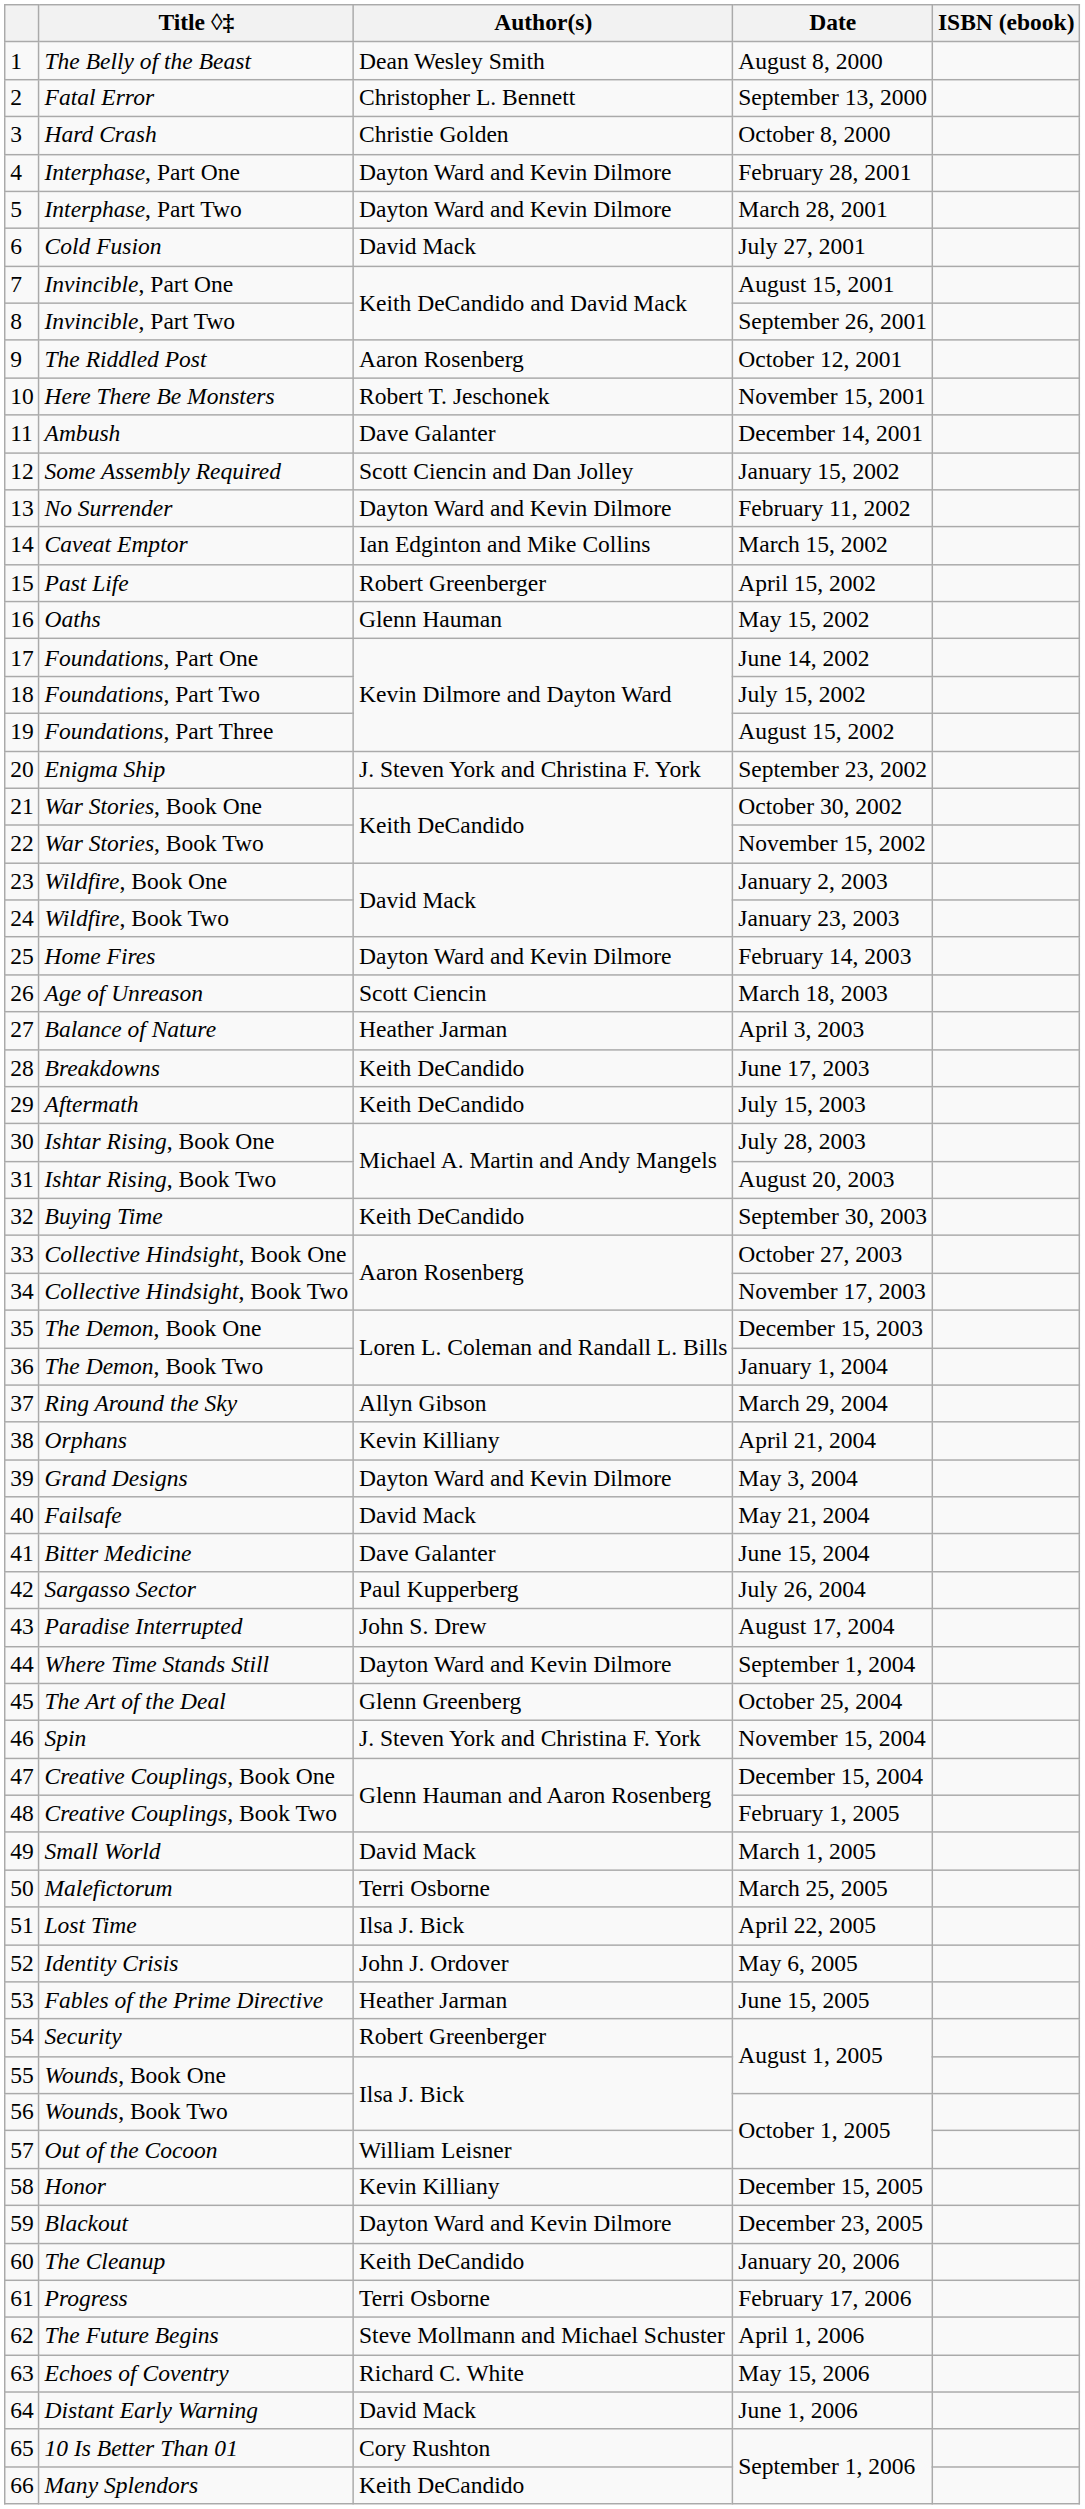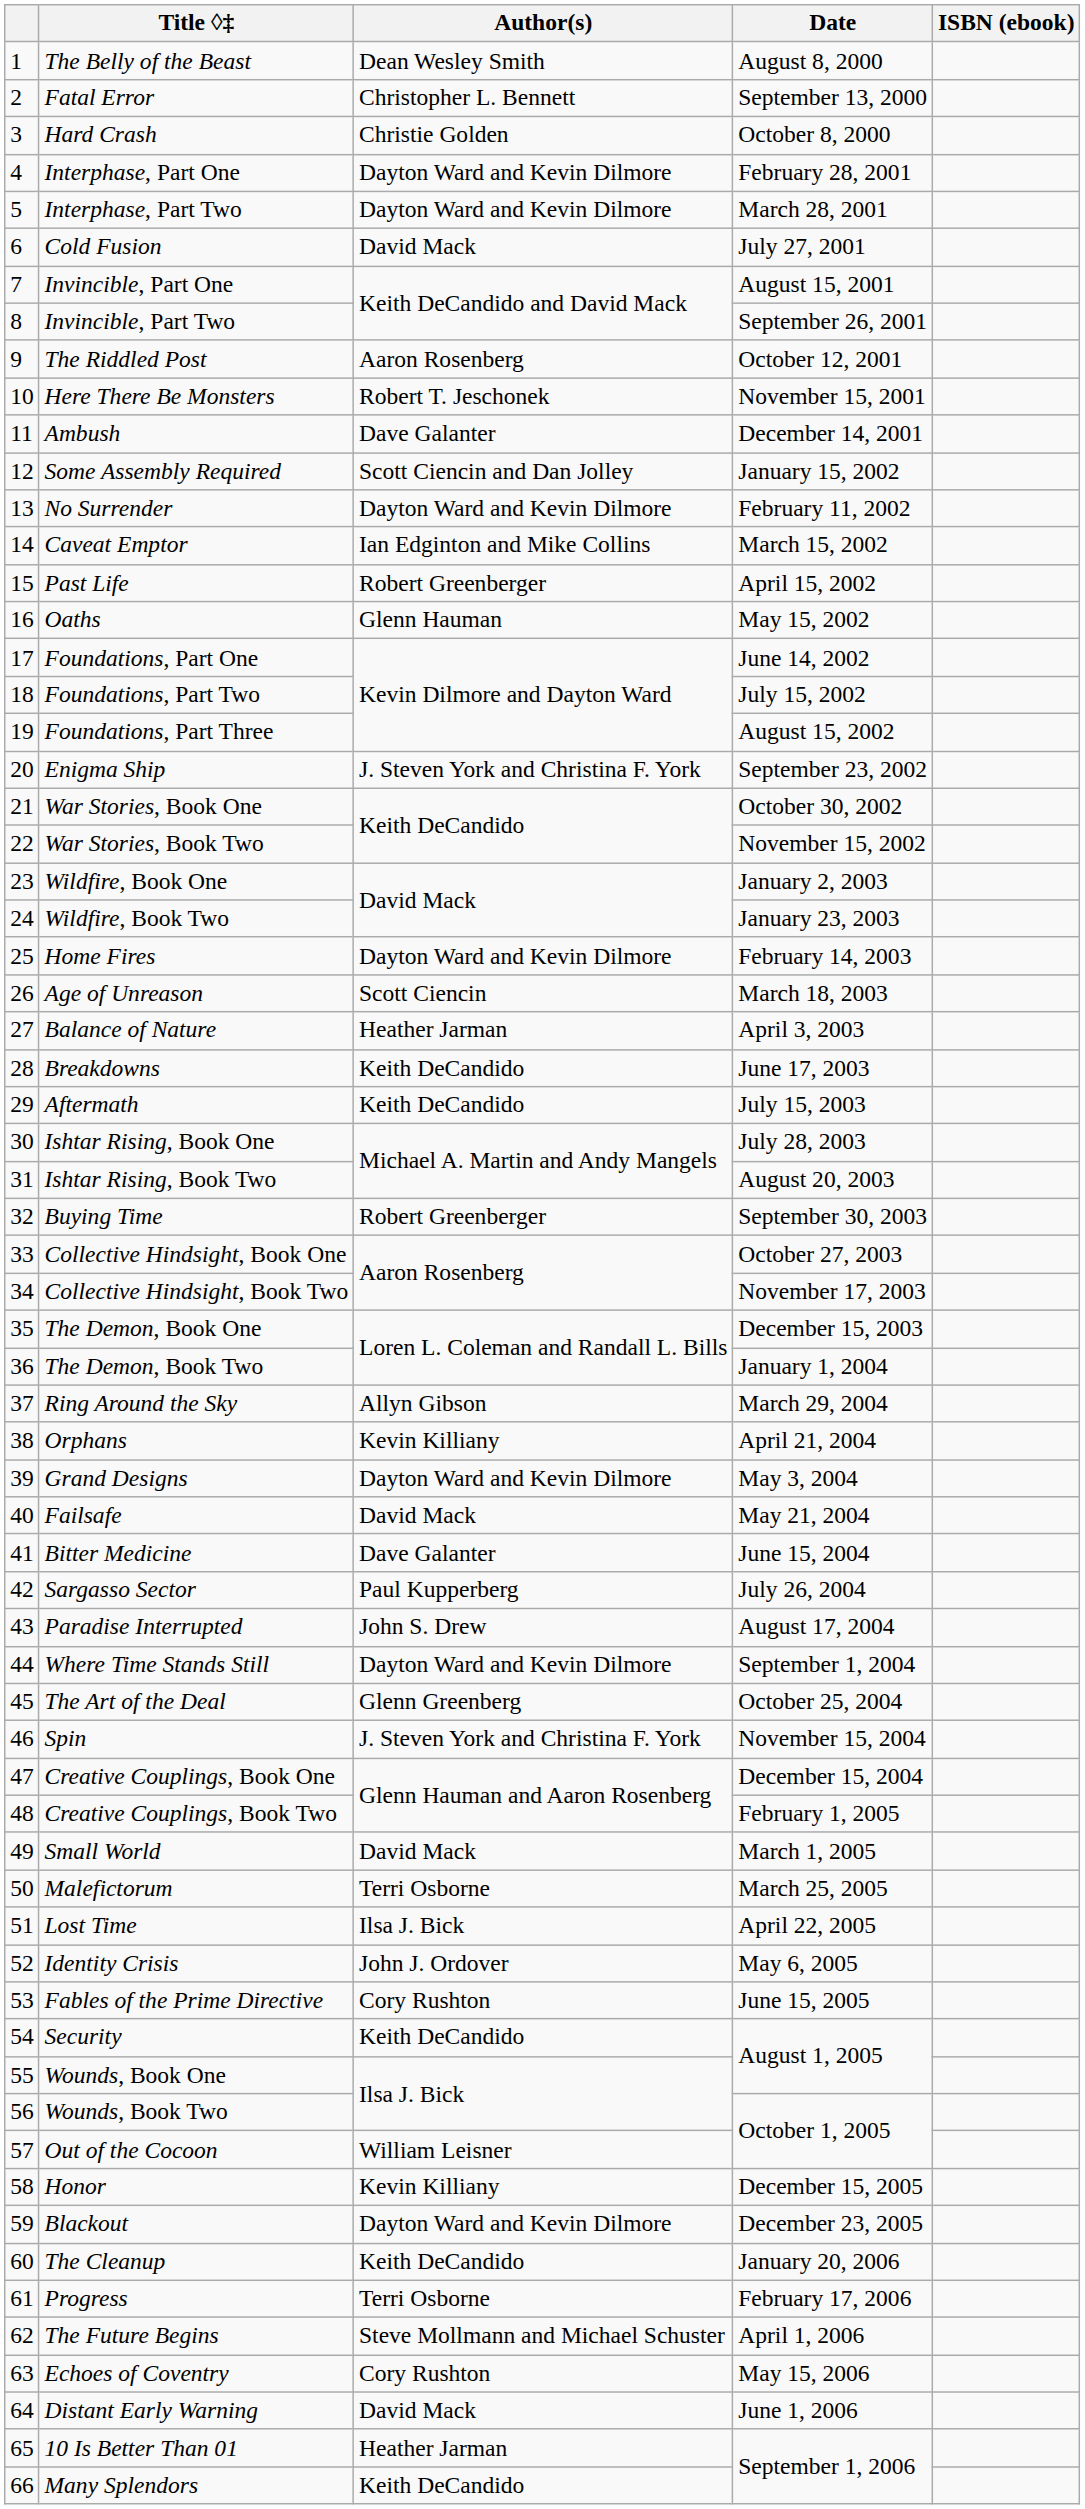Buying Time | Author(s): Keith DeCandido -> Robert Greenberger
Fables of the Prime Directive | Author(s): Heather Jarman -> Cory Rushton
Security | Author(s): Robert Greenberger -> Keith DeCandido
Echoes of Coventry | Author(s): Richard C. White -> Cory Rushton
10 Is Better Than 01 | Author(s): Cory Rushton -> Heather Jarman
